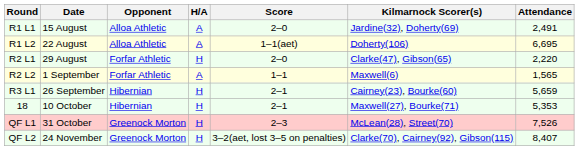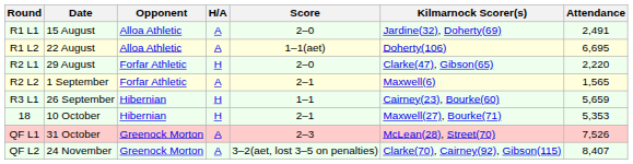R2 L2 | Score: 1–1 -> 2–1
R3 L1 | Score: 2–1 -> 1–1
QF L1 | H/A: H -> A
QF L2 | H/A: H -> A
